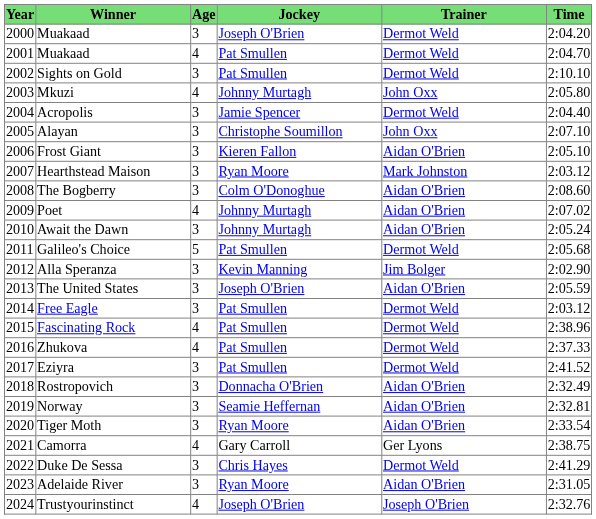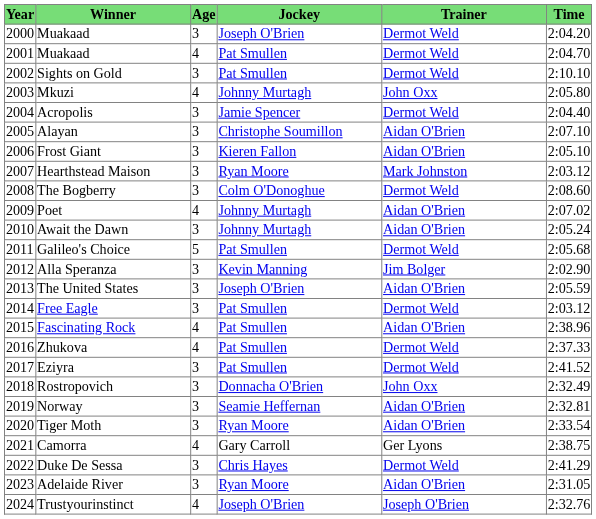Alayan | Trainer: John Oxx -> Aidan O'Brien
The Bogberry | Trainer: Aidan O'Brien -> Dermot Weld
Fascinating Rock | Trainer: Dermot Weld -> Aidan O'Brien
Rostropovich | Trainer: Aidan O'Brien -> John Oxx
